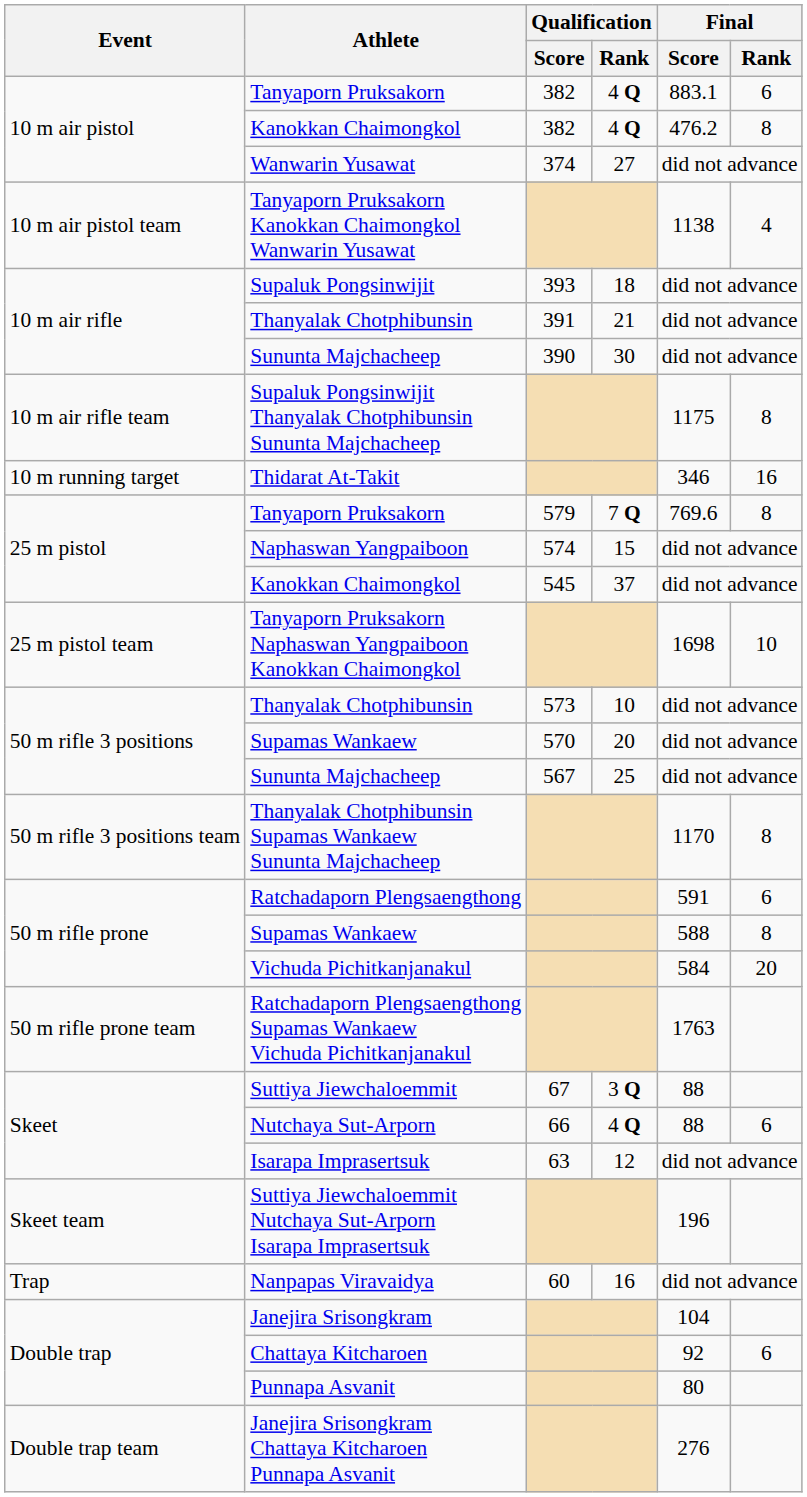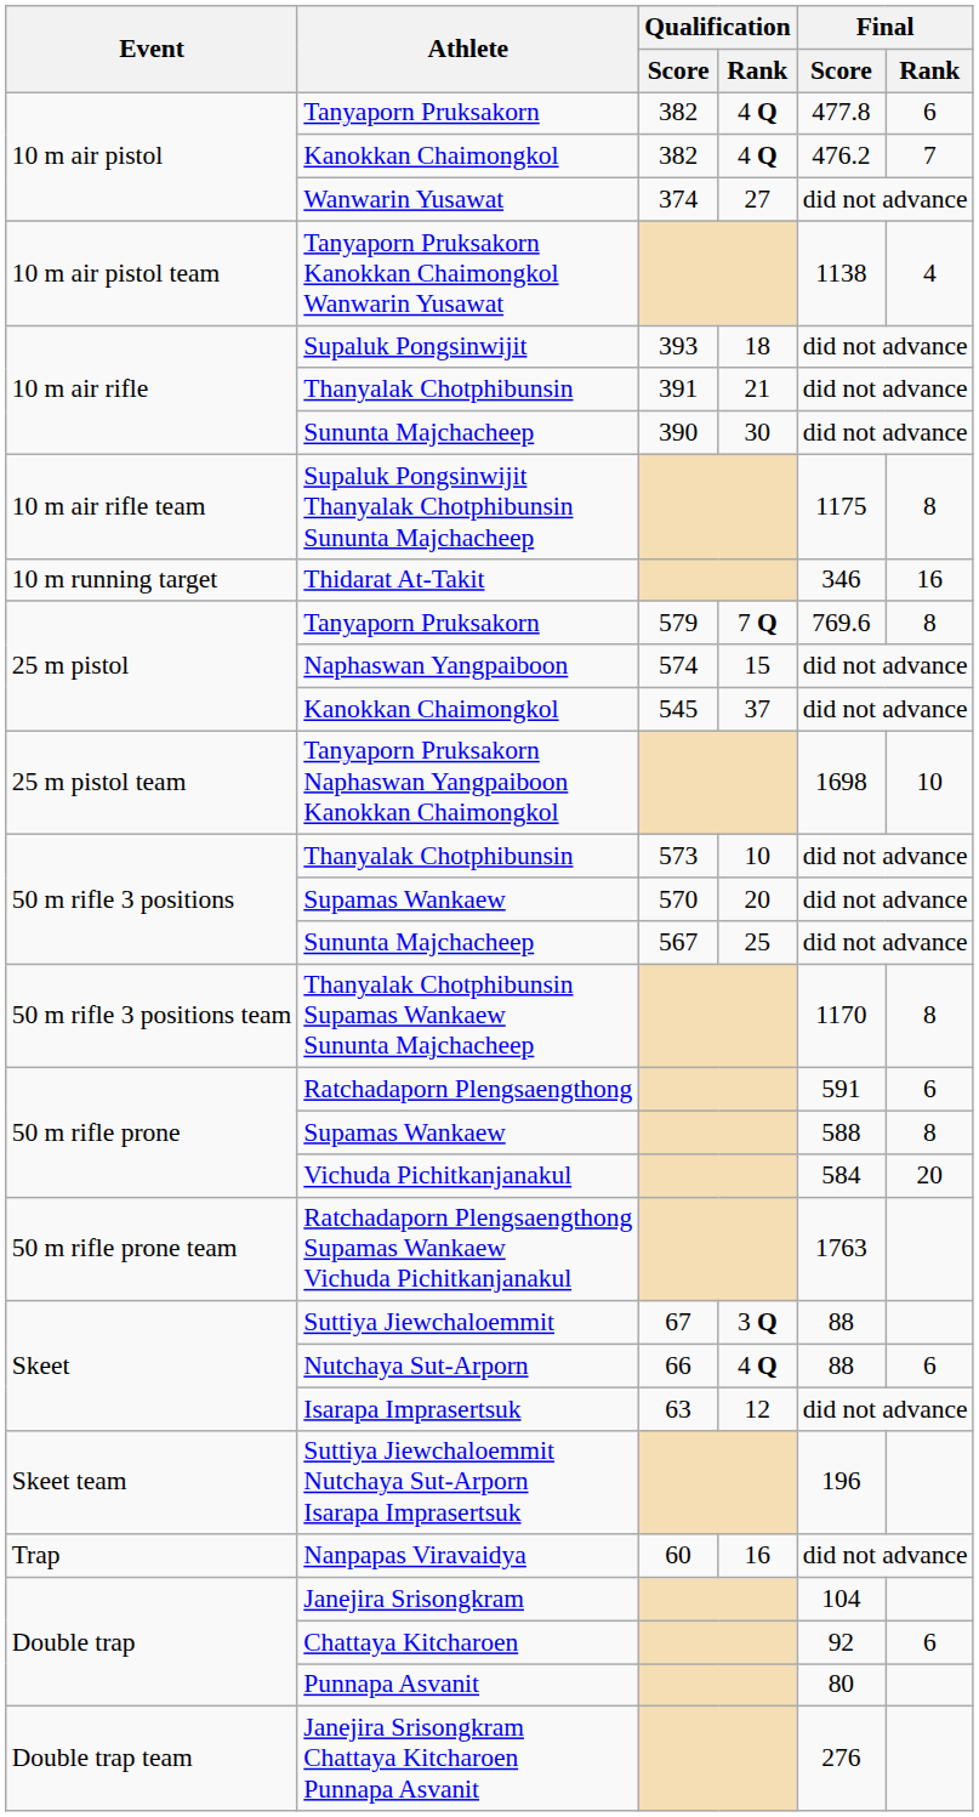10 m air pistol / Tanyaporn Pruksakorn | Final / Score: 883.1 -> 477.8
10 m air pistol / Kanokkan Chaimongkol | Final / Rank: 8 -> 7
